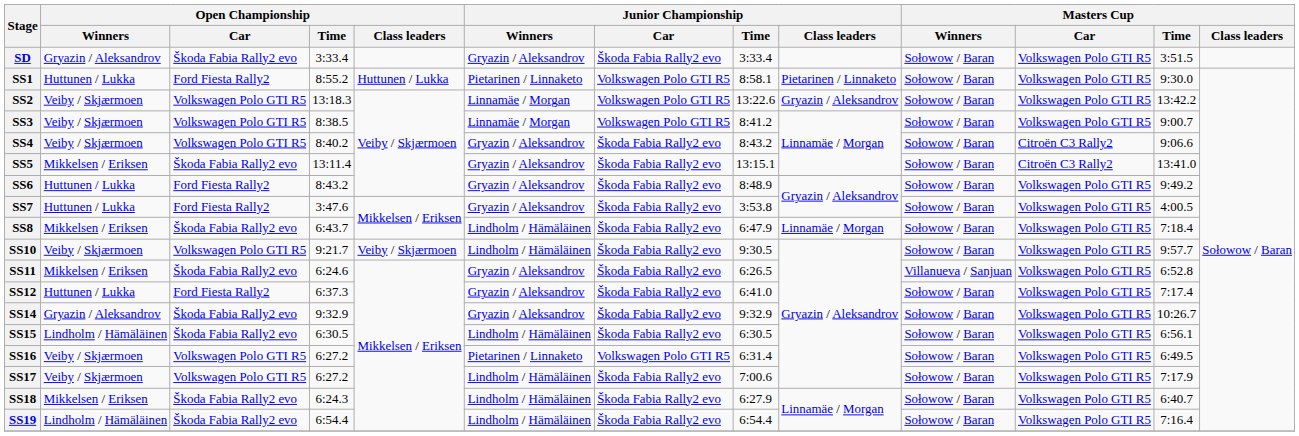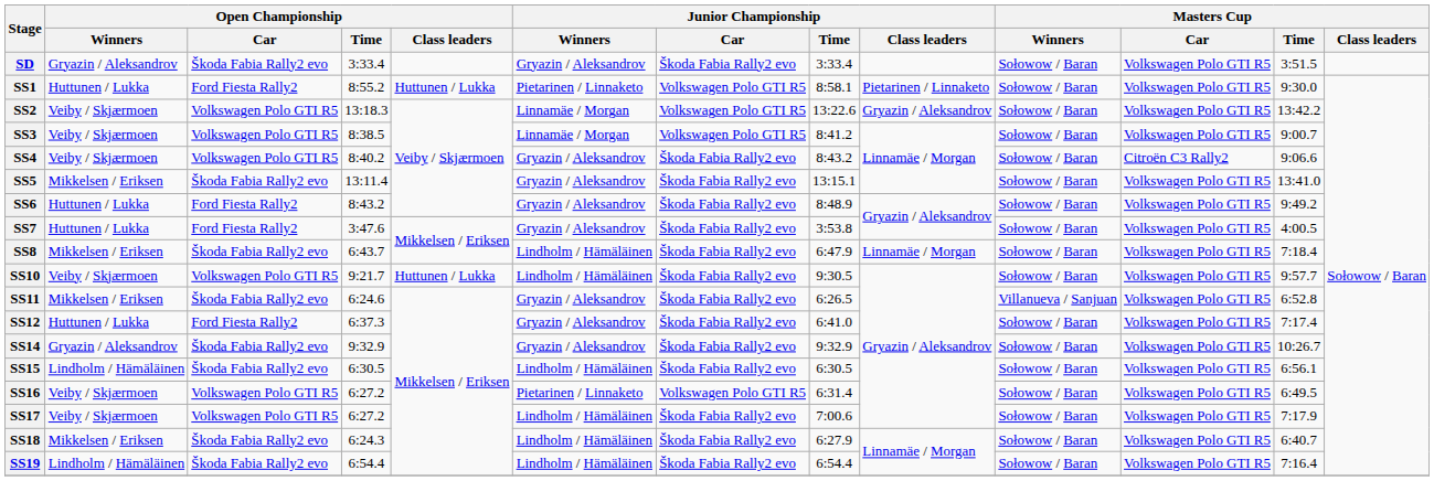SS5 | Masters Cup / Car: Citroën C3 Rally2 -> Volkswagen Polo GTI R5
SS10 | Open Championship / Class leaders: Veiby / Skjærmoen -> Huttunen / Lukka
